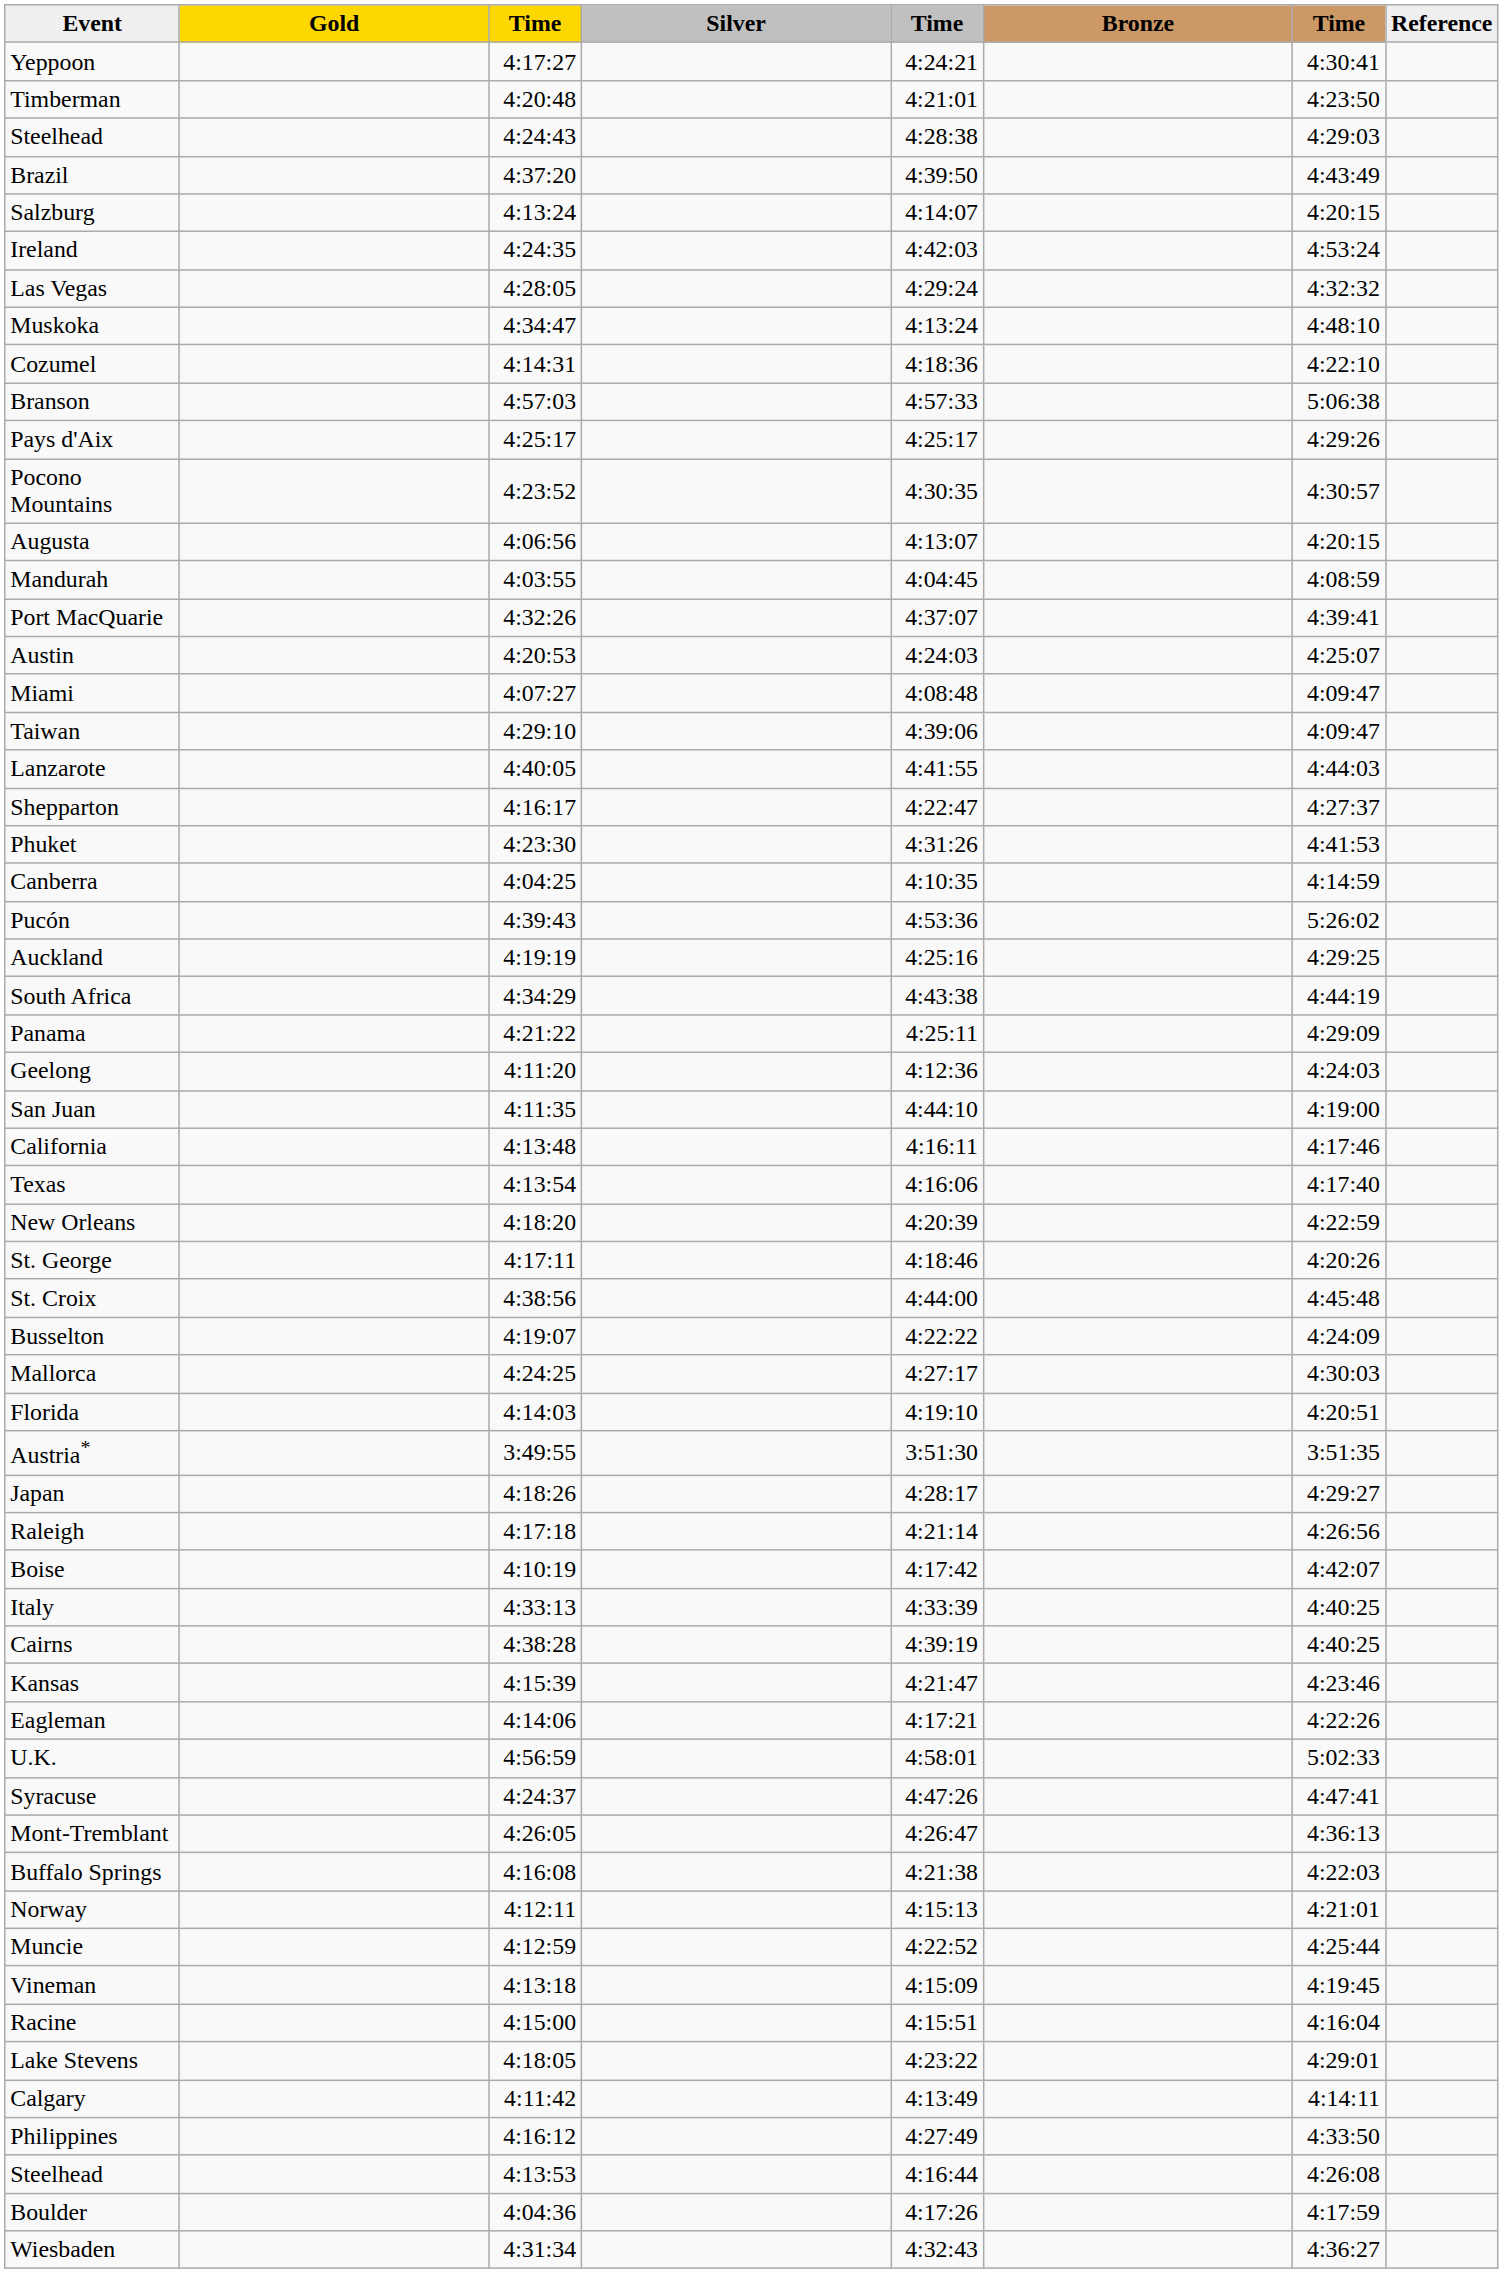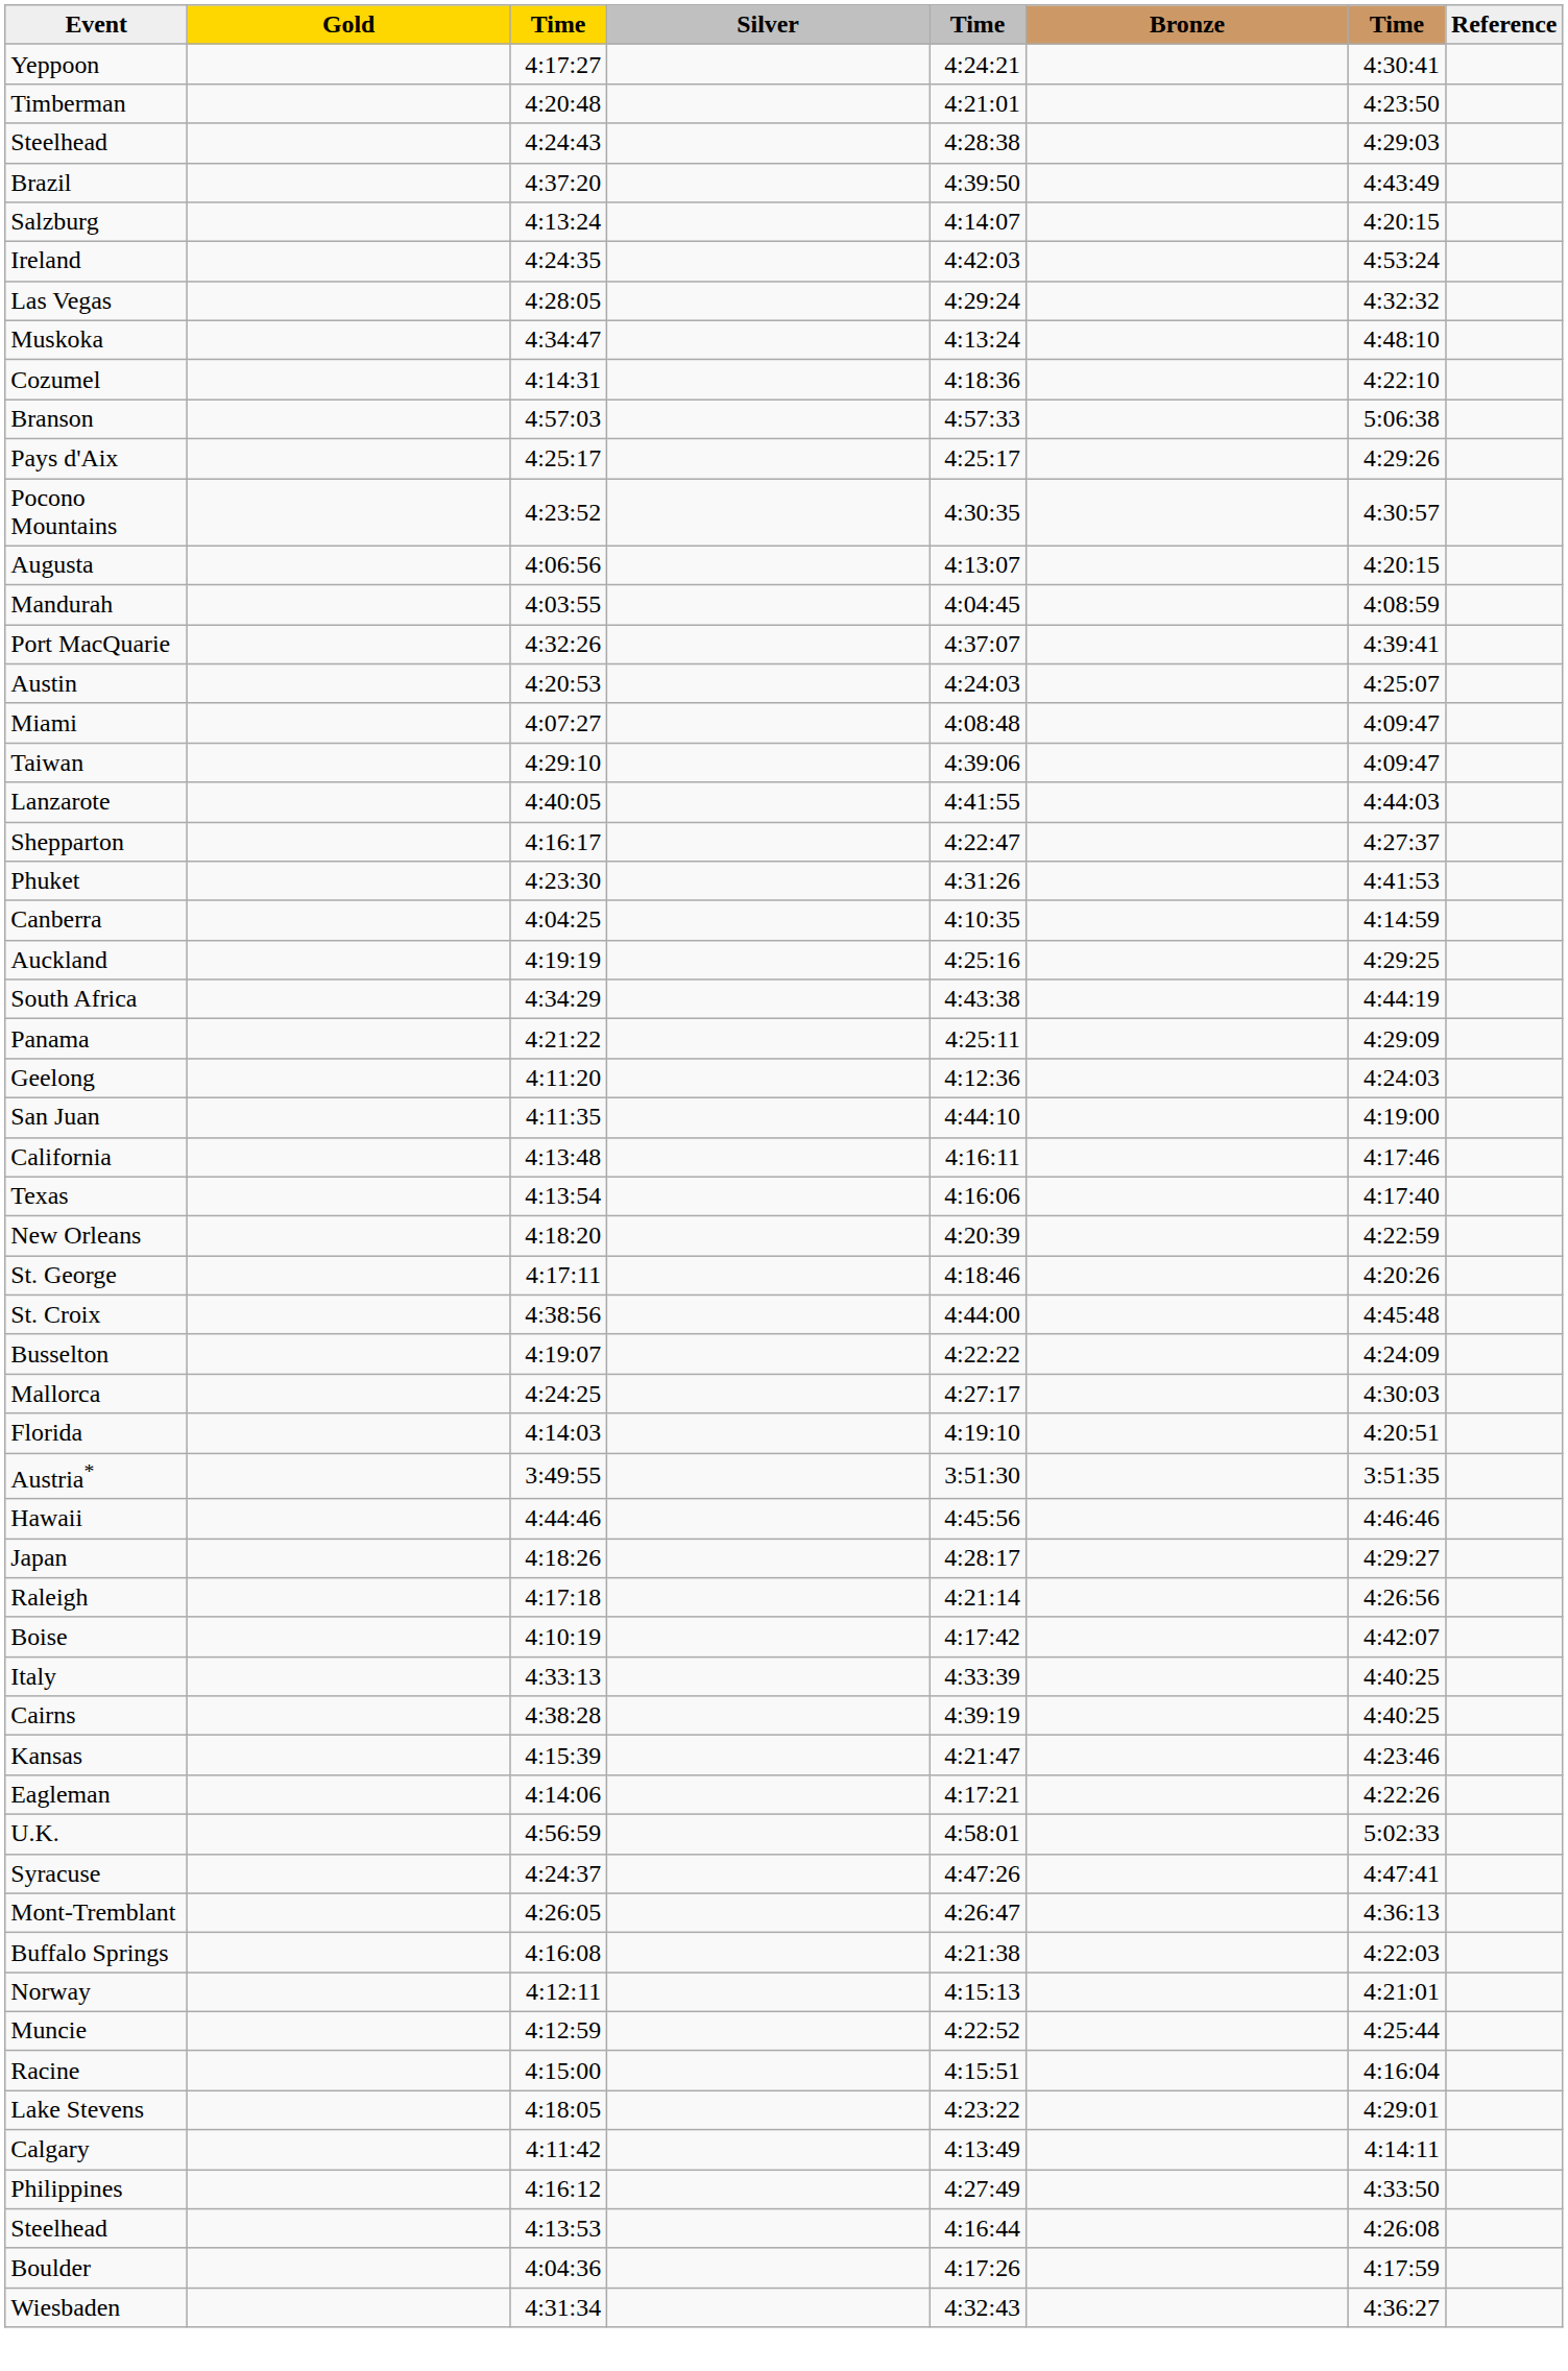- row: Pucón | 4:39:43 | 4:53:36 | 5:26:02
+ row: Hawaii | 4:44:46 | 4:45:56 | 4:46:46
- row: Vineman | 4:13:18 | 4:15:09 | 4:19:45
